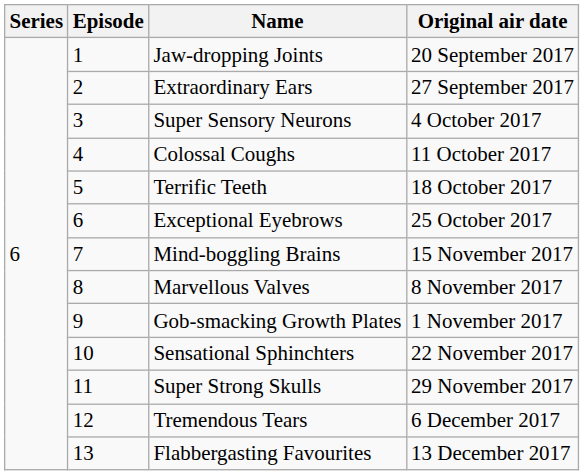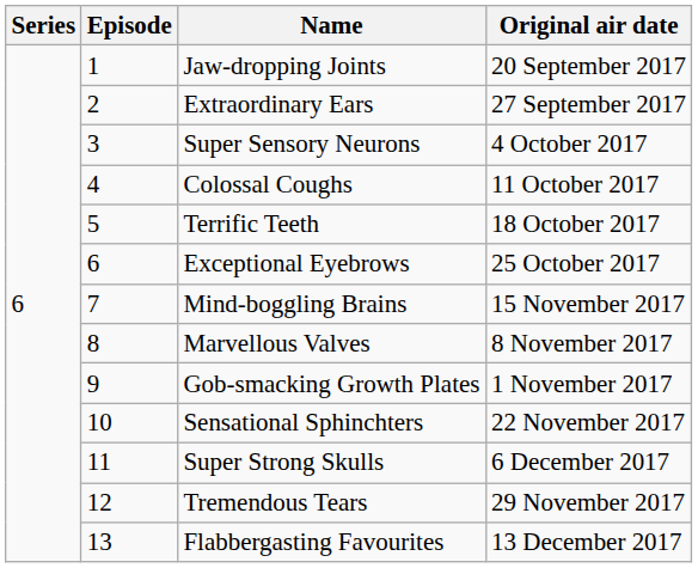Super Strong Skulls | Original air date: 29 November 2017 -> 6 December 2017
Tremendous Tears | Original air date: 6 December 2017 -> 29 November 2017
